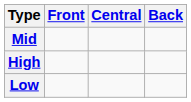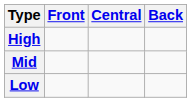rows swapped: High <-> Mid
